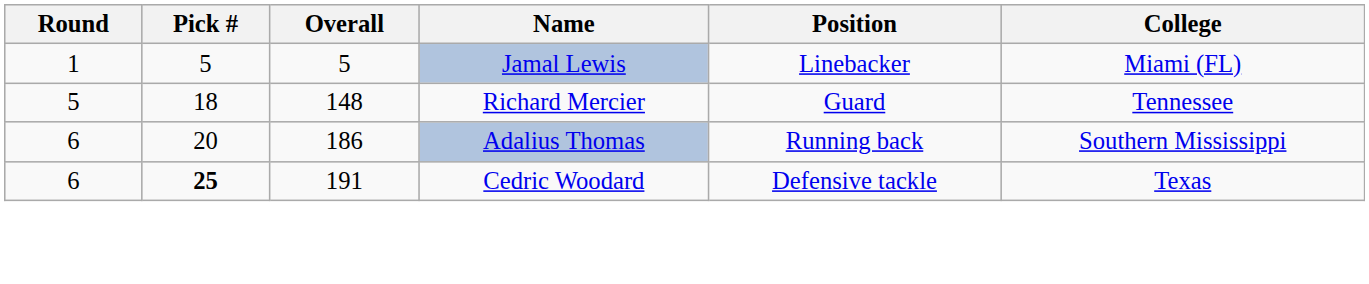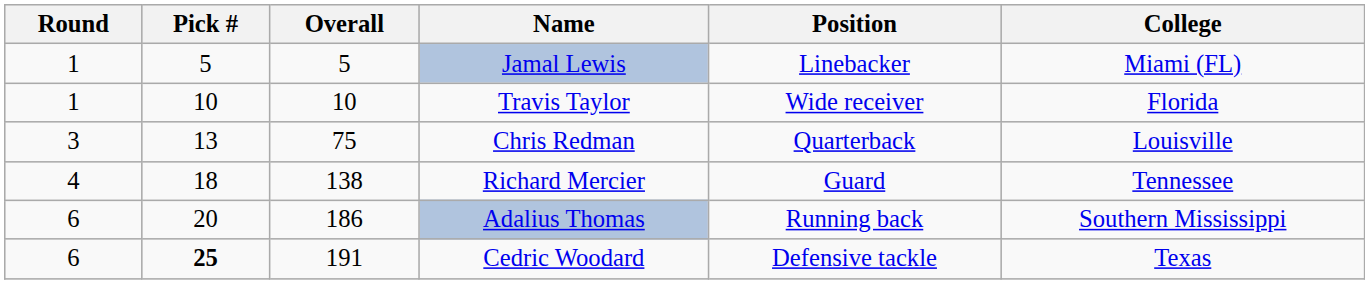+ row: 1 | 10 | 10 | Travis Taylor | Wide receiver | Florida
+ row: 3 | 13 | 75 | Chris Redman | Quarterback | Louisville
Richard Mercier | Round: 5 -> 4
Richard Mercier | Overall: 148 -> 138
